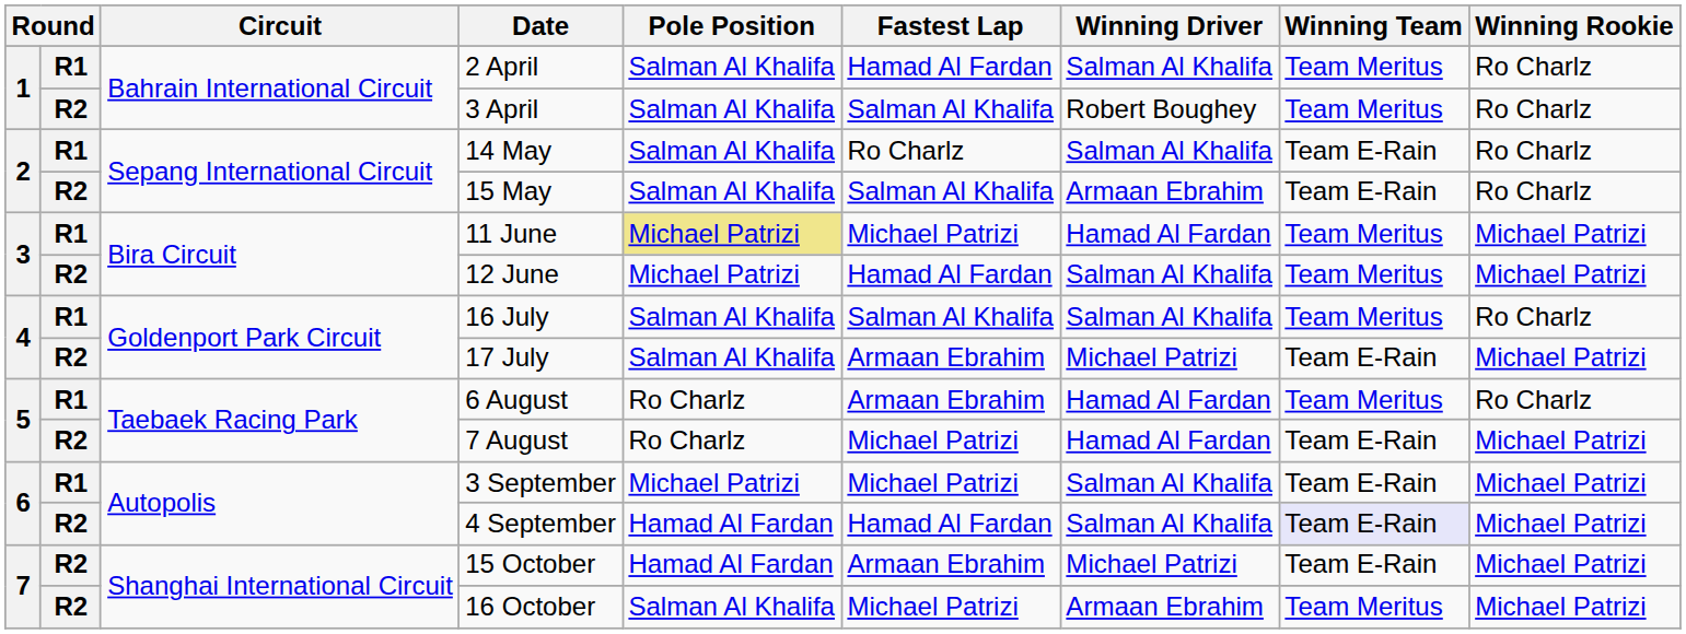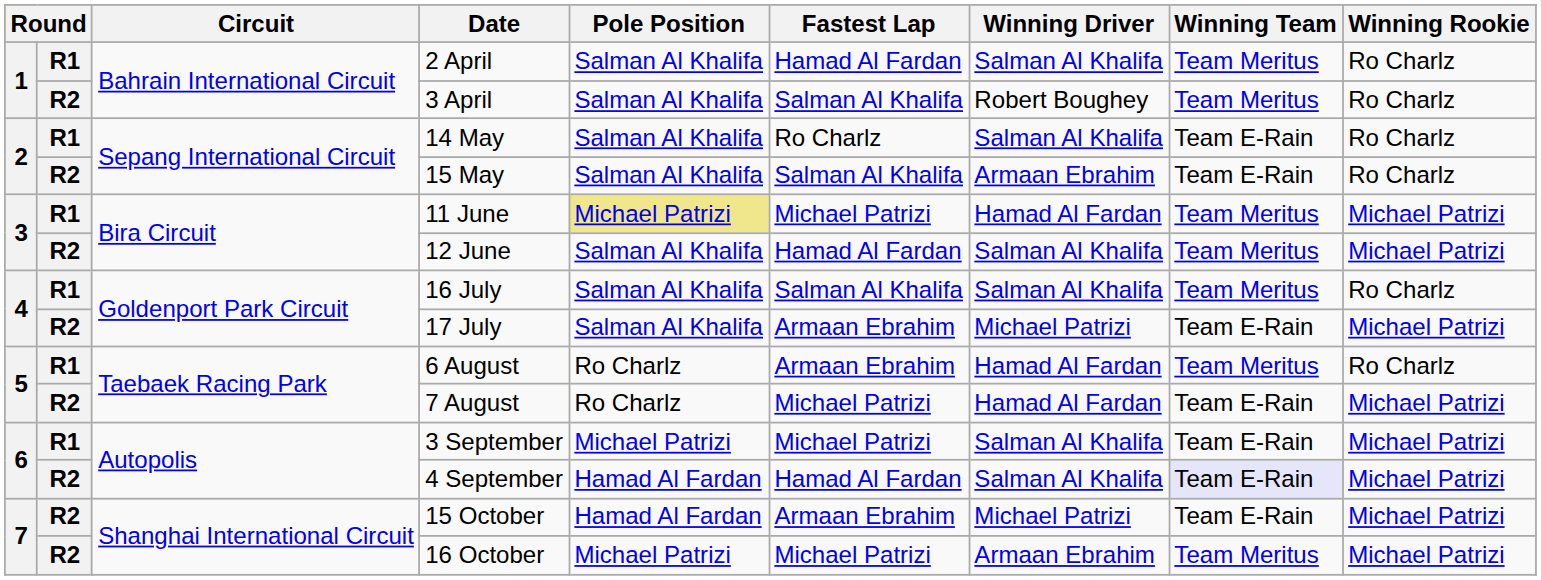12 June | Pole Position: Michael Patrizi -> Salman Al Khalifa
16 October | Pole Position: Salman Al Khalifa -> Michael Patrizi
